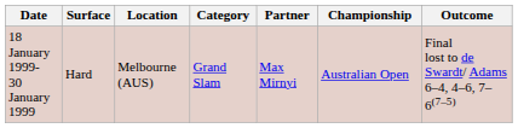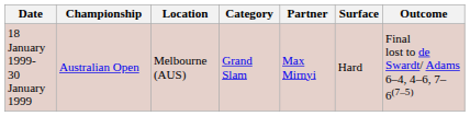columns swapped: Championship <-> Surface
